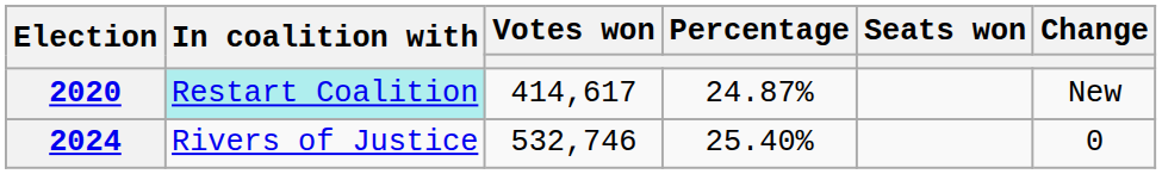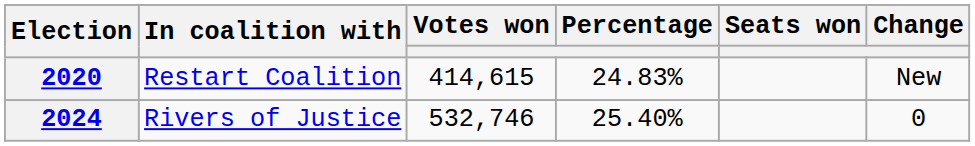2020 | In coalition with: paleturquoise background -> no background
2020 | Votes won: 414,617 -> 414,615
2020 | Percentage: 24.87% -> 24.83%
